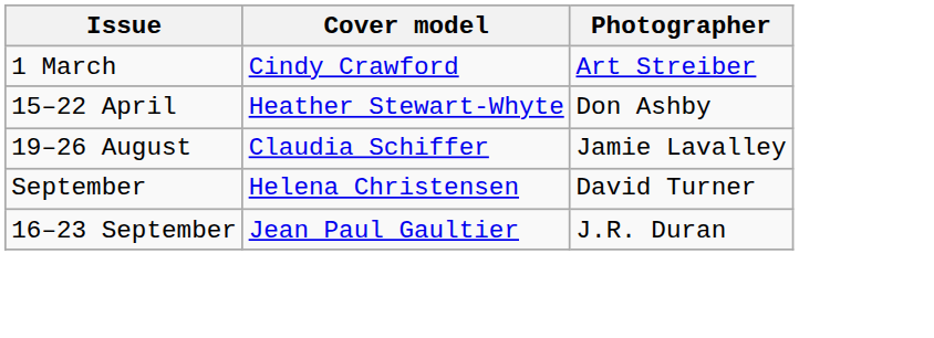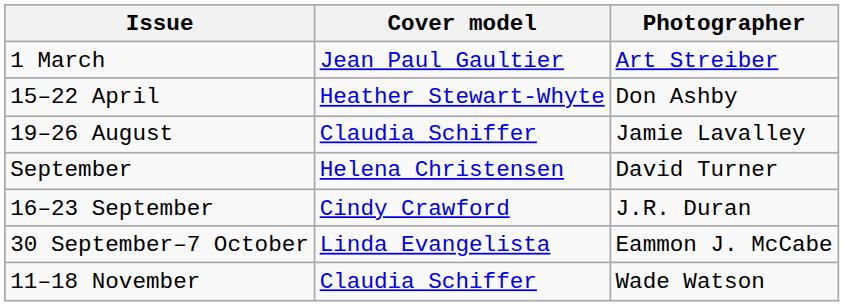1 March | Cover model: Cindy Crawford -> Jean Paul Gaultier
16–23 September | Cover model: Jean Paul Gaultier -> Cindy Crawford
+ row: 30 September–7 October | Linda Evangelista | Eammon J. McCabe
+ row: 11–18 November | Claudia Schiffer | Wade Watson
